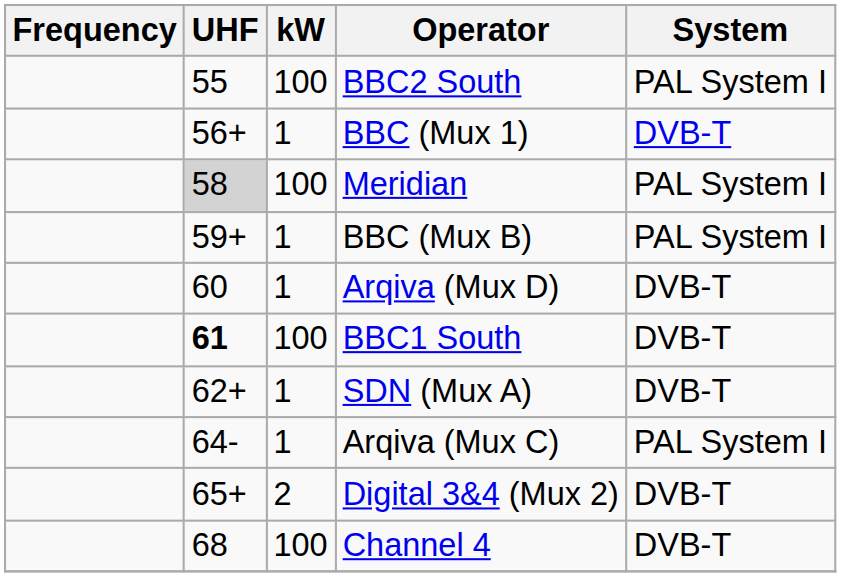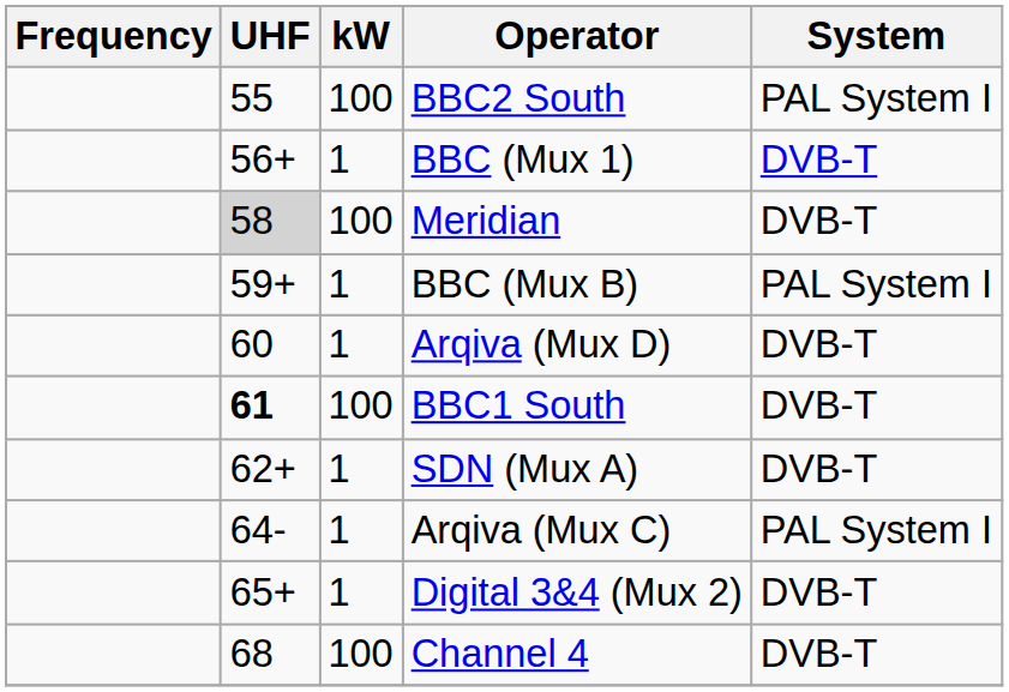Meridian | System: PAL System I -> DVB-T
Digital 3&4 (Mux 2) | kW: 2 -> 1
